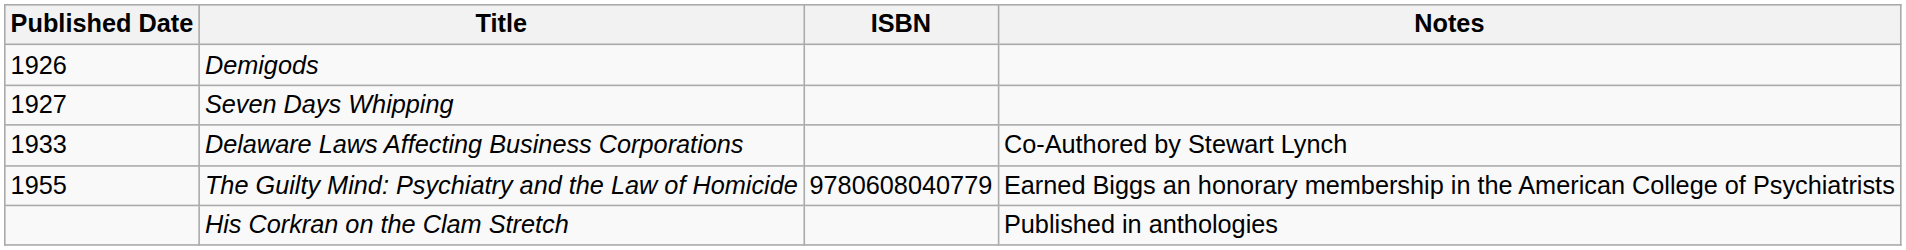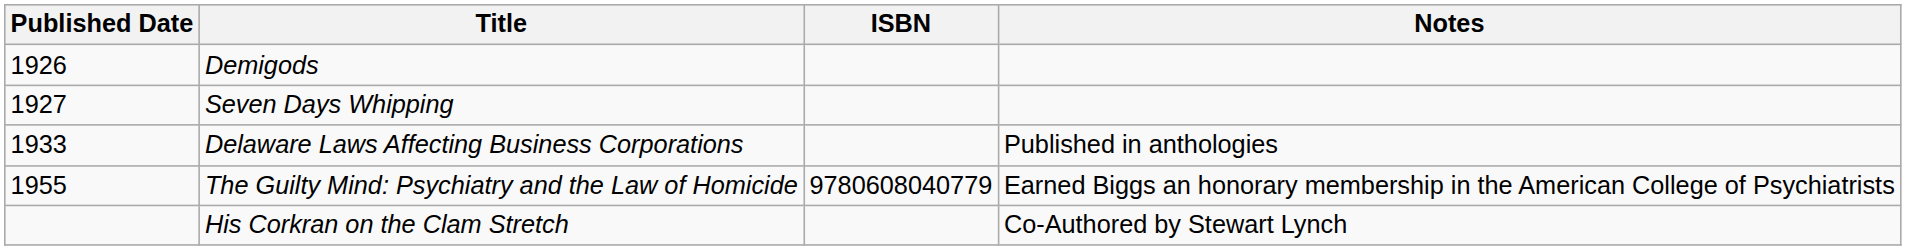Delaware Laws Affecting Business Corporations | Notes: Co-Authored by Stewart Lynch -> Published in anthologies
His Corkran on the Clam Stretch | Notes: Published in anthologies -> Co-Authored by Stewart Lynch
